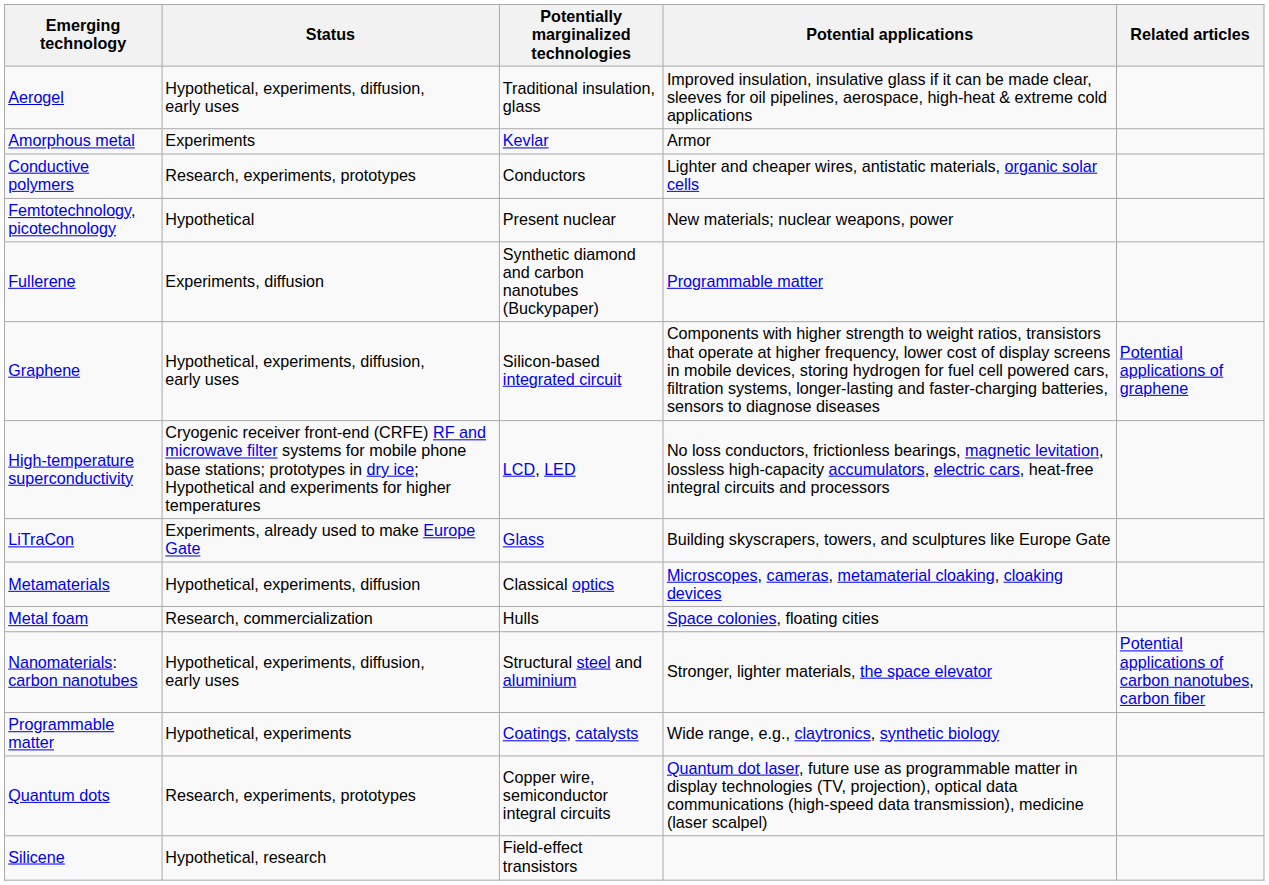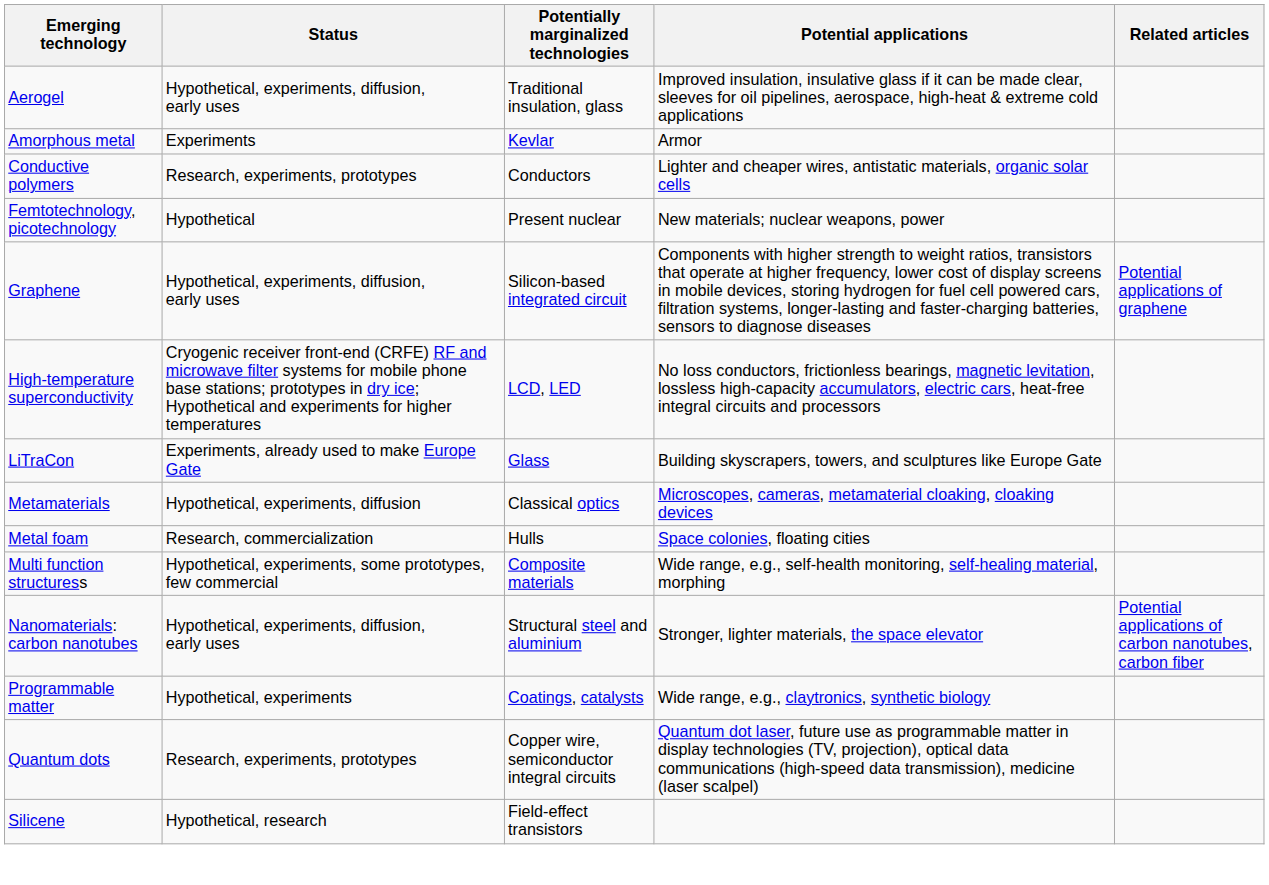- row: Fullerene | Experiments, diffusion | Synthetic diamond and carbon nanotubes (Buckypaper) | Programmable matter
+ row: Multi function structuress | Hypothetical, experiments, some prototypes, few commercial | Composite materials | Wide range, e.g., self-health monitoring, self-healing material, morphing
